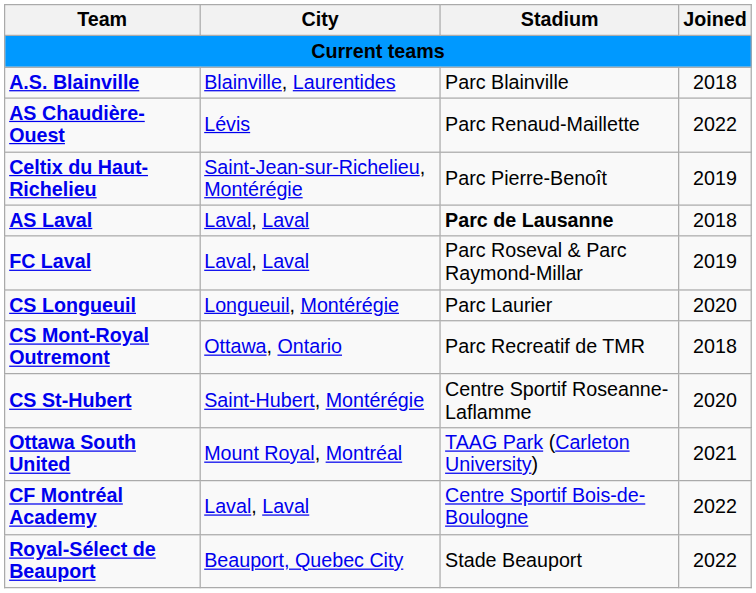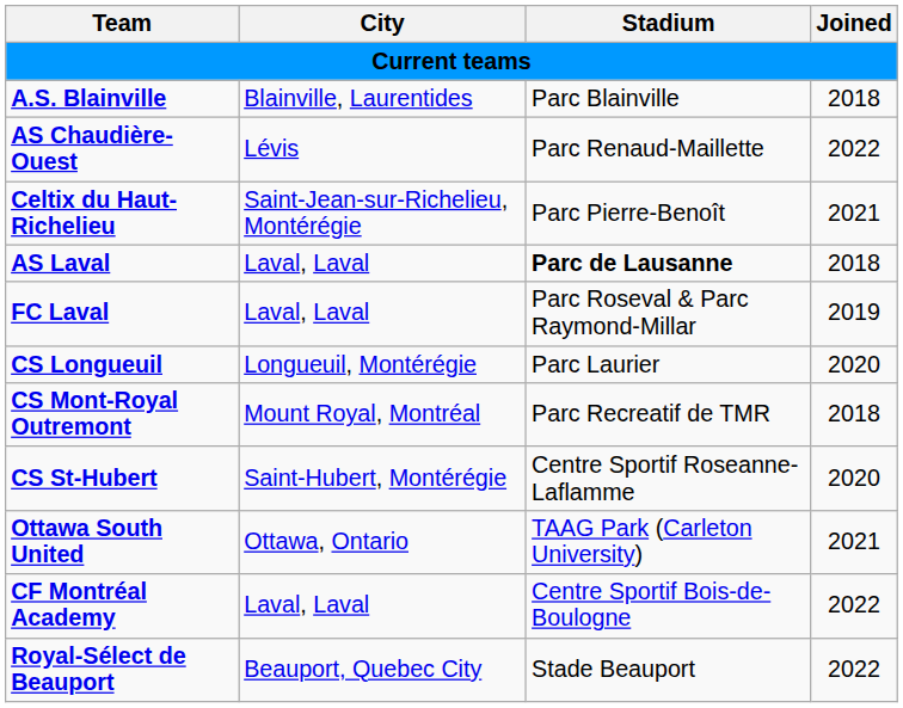Celtix du Haut-Richelieu | Joined: 2019 -> 2021
CS Mont-Royal Outremont | City: Ottawa, Ontario -> Mount Royal, Montréal
Ottawa South United | City: Mount Royal, Montréal -> Ottawa, Ontario
